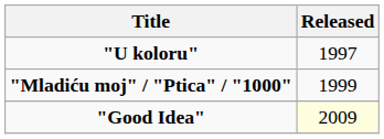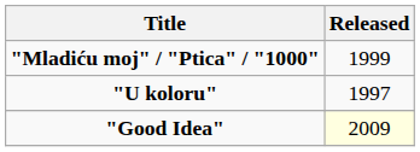rows swapped: "U koloru" <-> "Mladiću moj" / "Ptica" / "1000"
